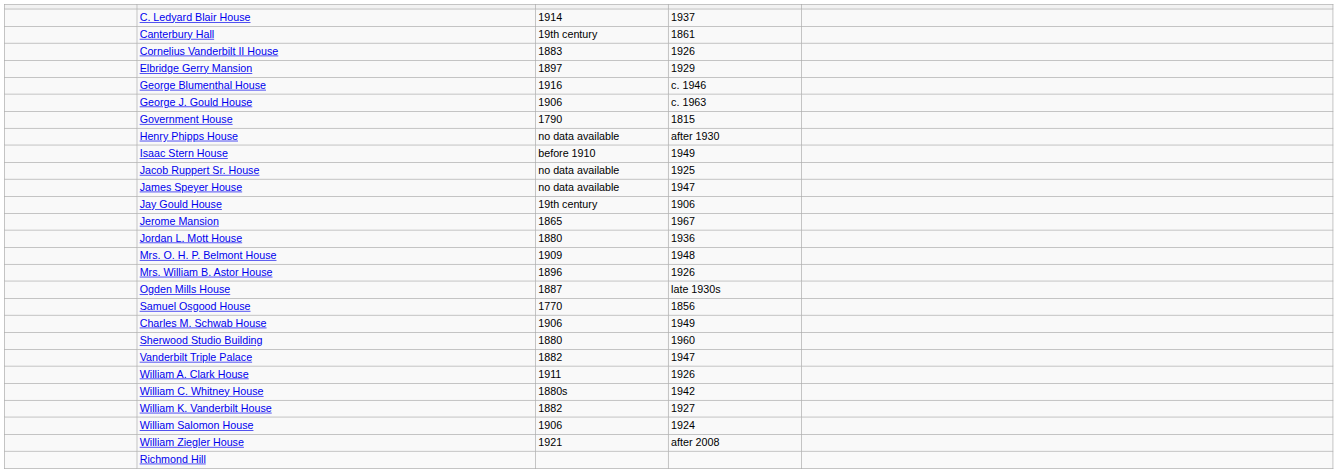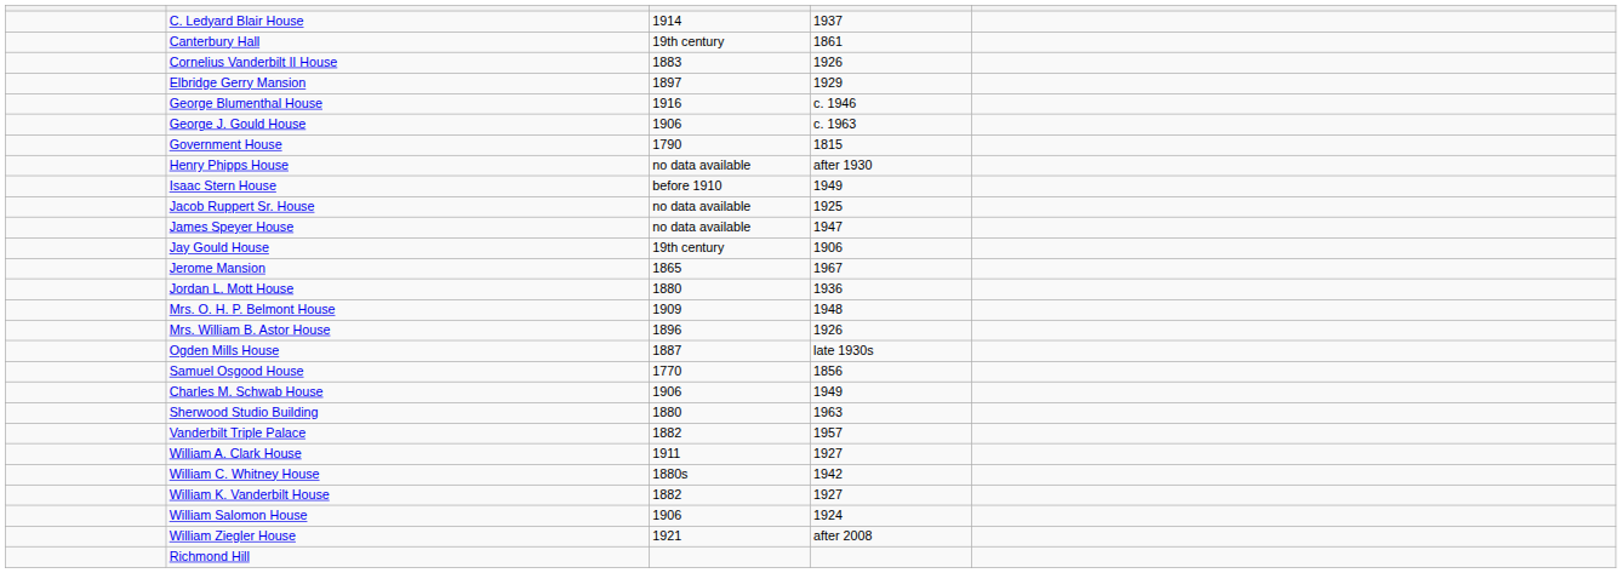Sherwood Studio Building | column 4: 1960 -> 1963
Vanderbilt Triple Palace | column 4: 1947 -> 1957
William A. Clark House | column 4: 1926 -> 1927
